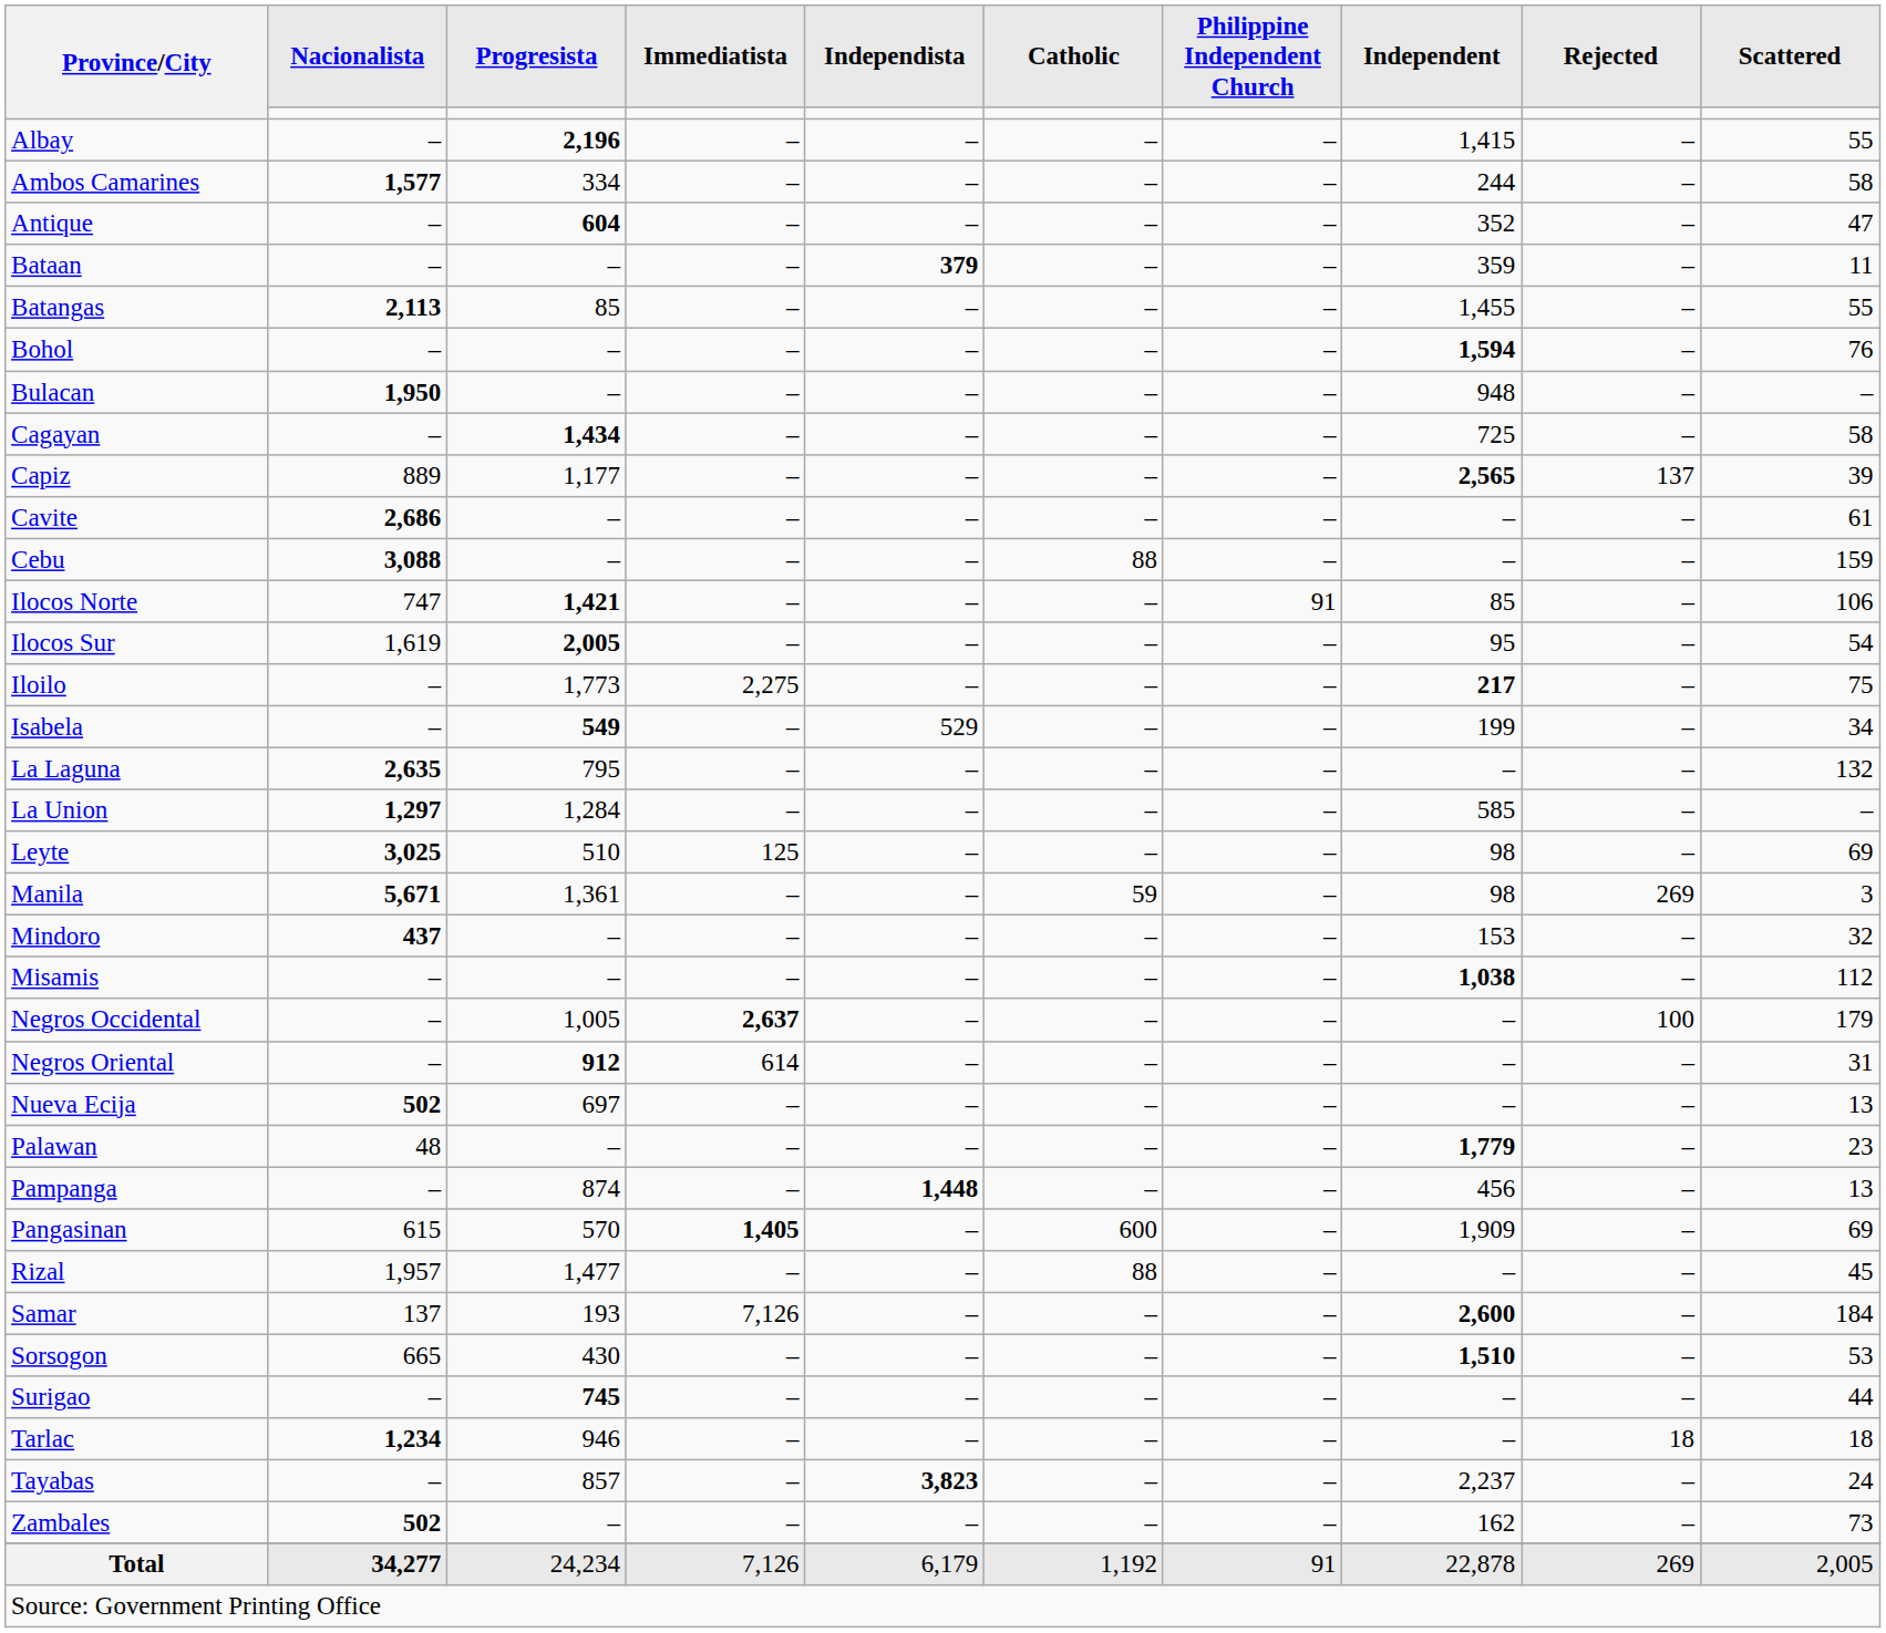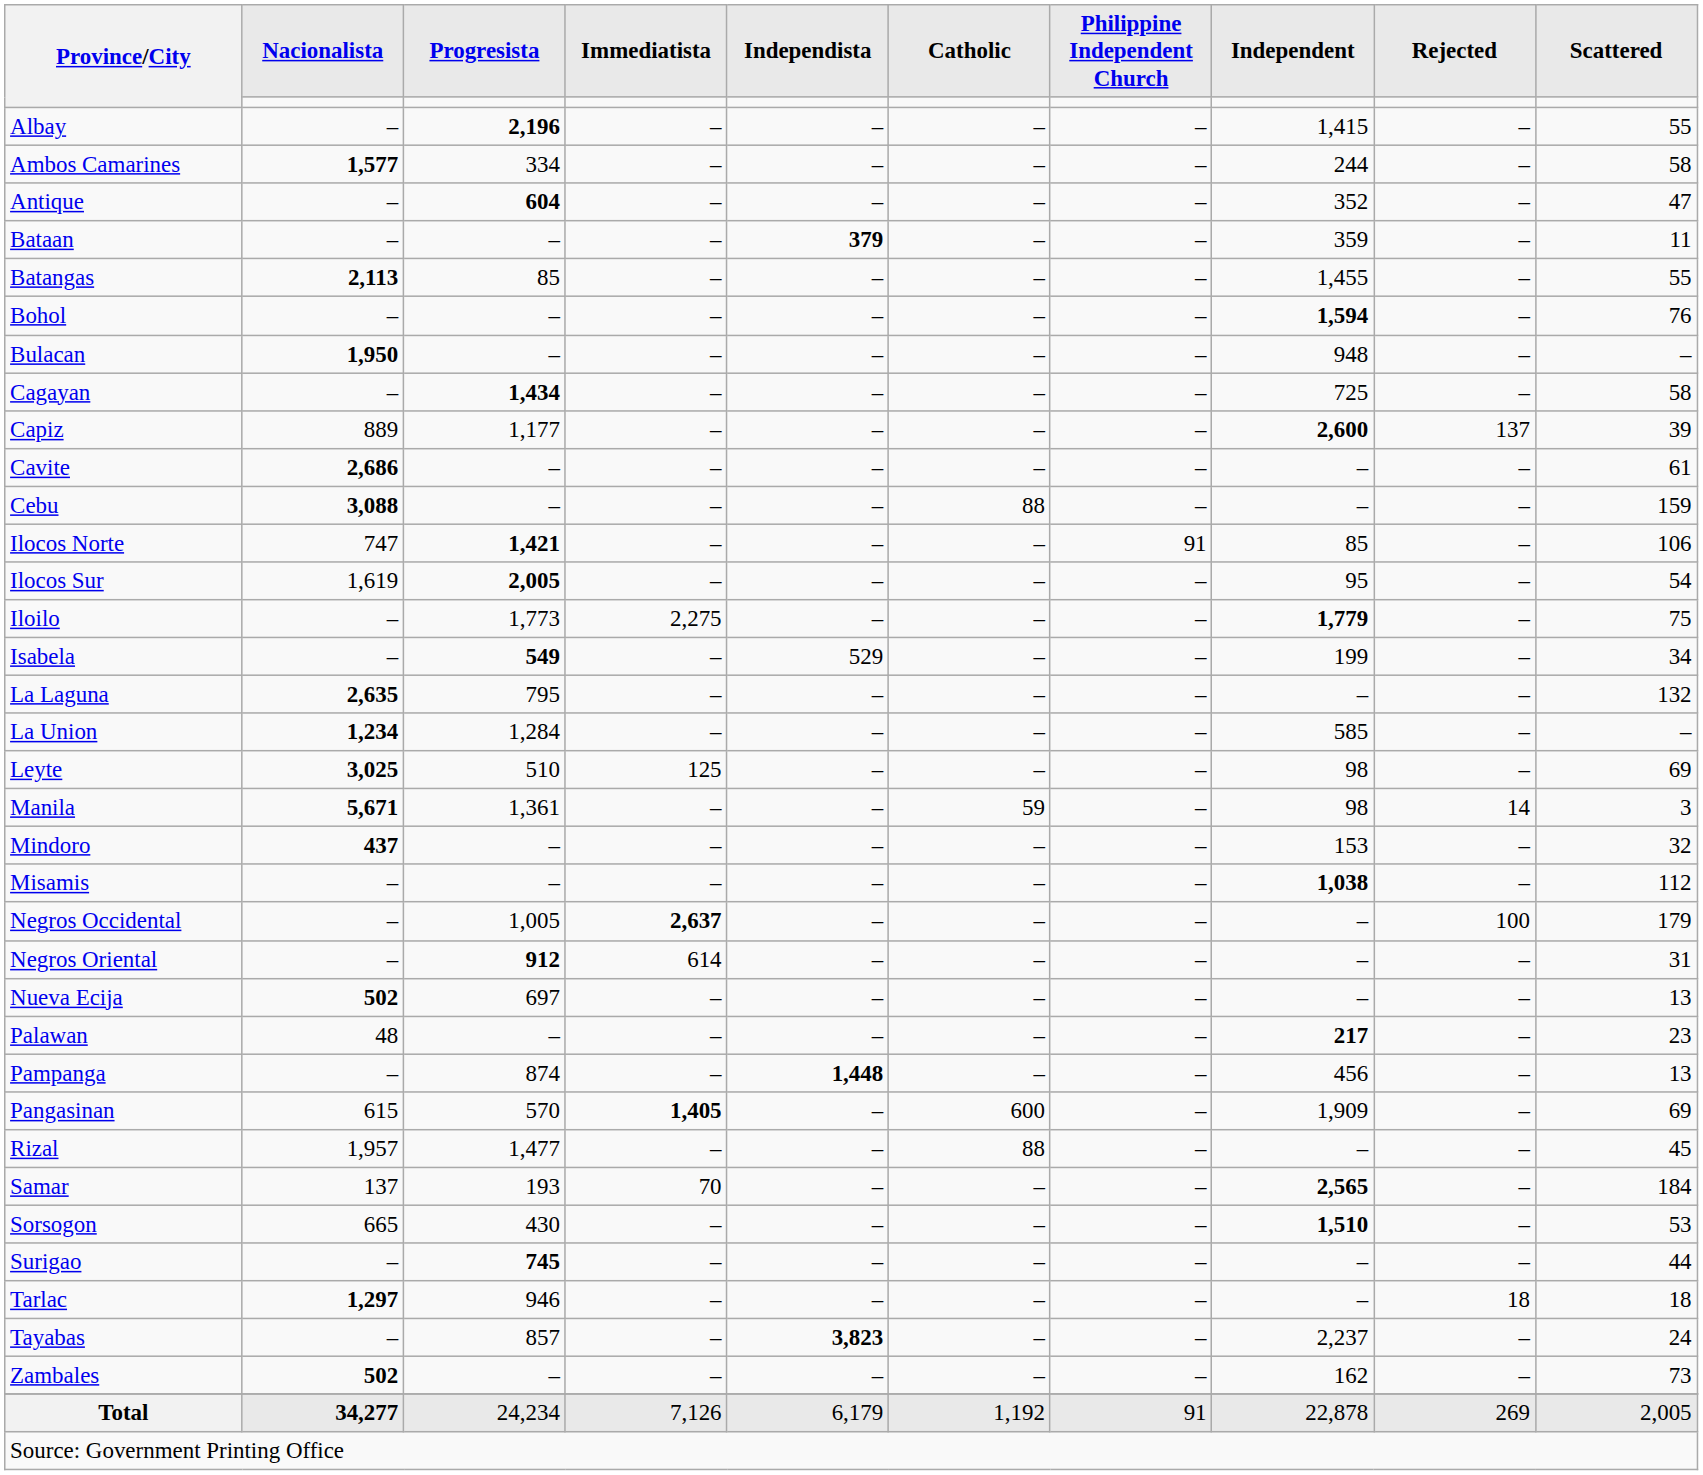Capiz | Independent: 2,565 -> 2,600
Iloilo | Independent: 217 -> 1,779
La Union | Nacionalista: 1,297 -> 1,234
Manila | Rejected: 269 -> 14
Palawan | Independent: 1,779 -> 217
Samar | Immediatista: 7,126 -> 70
Samar | Independent: 2,600 -> 2,565
Tarlac | Nacionalista: 1,234 -> 1,297
